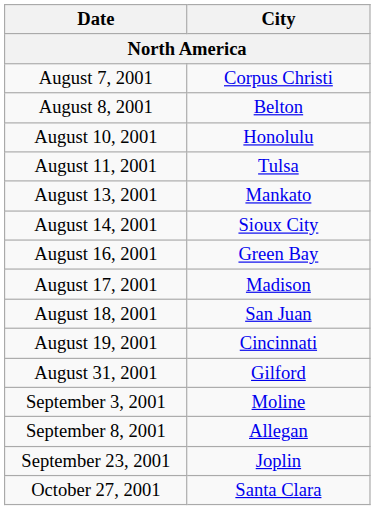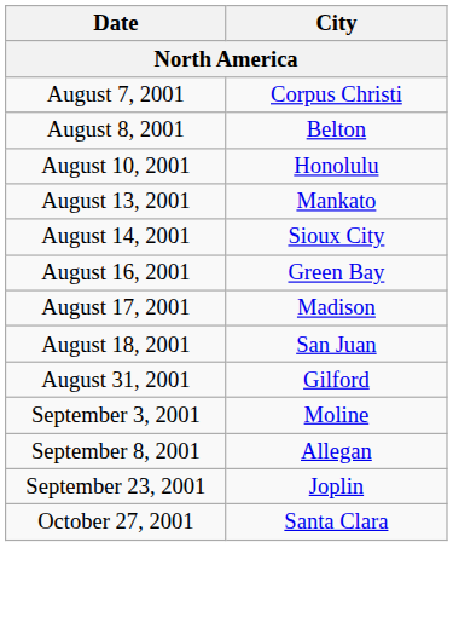- row: August 11, 2001 | Tulsa
- row: August 19, 2001 | Cincinnati
